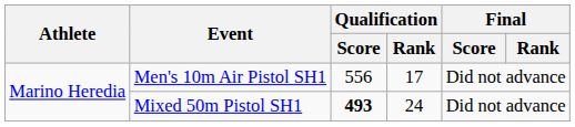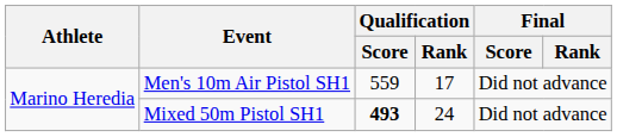Men's 10m Air Pistol SH1 | Qualification / Score: 556 -> 559
